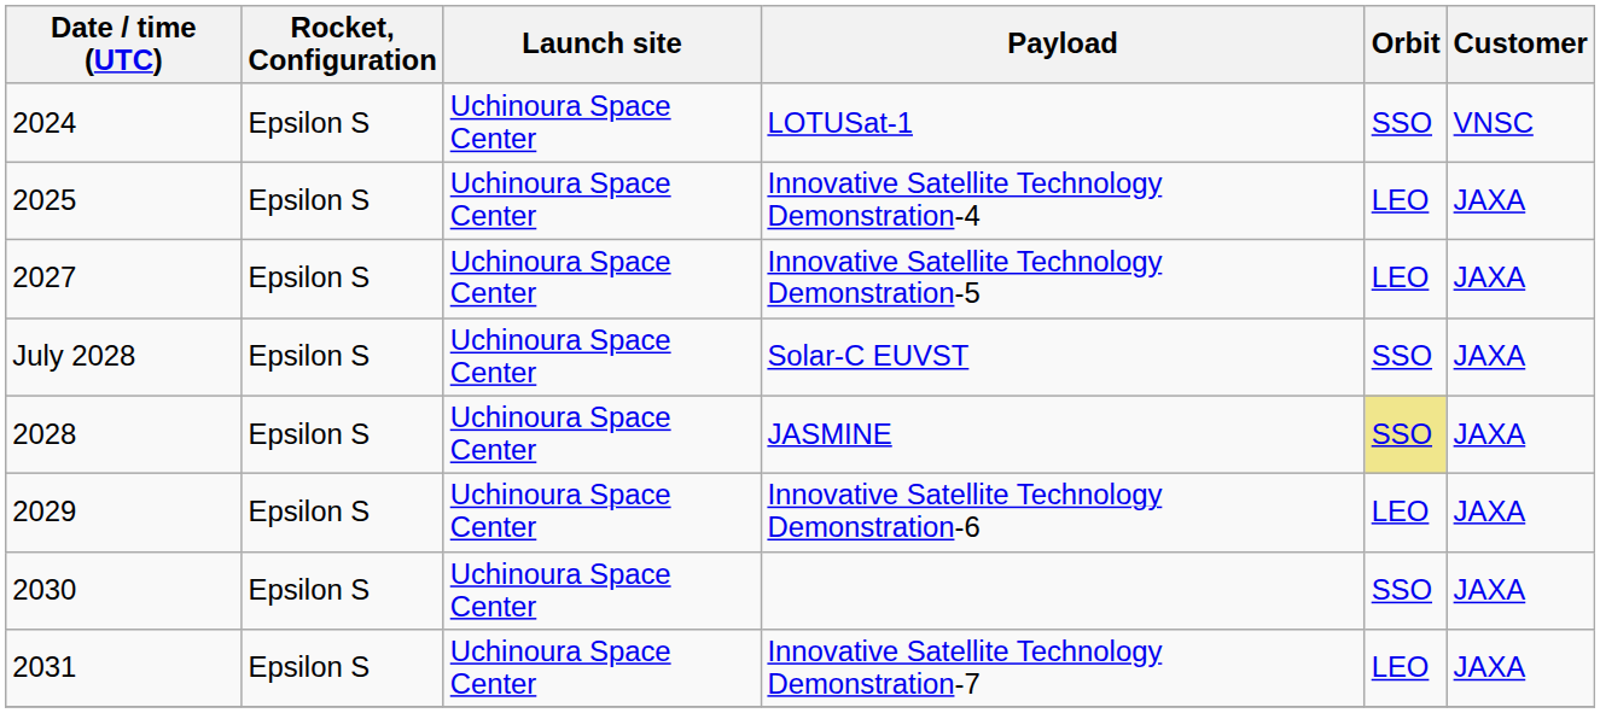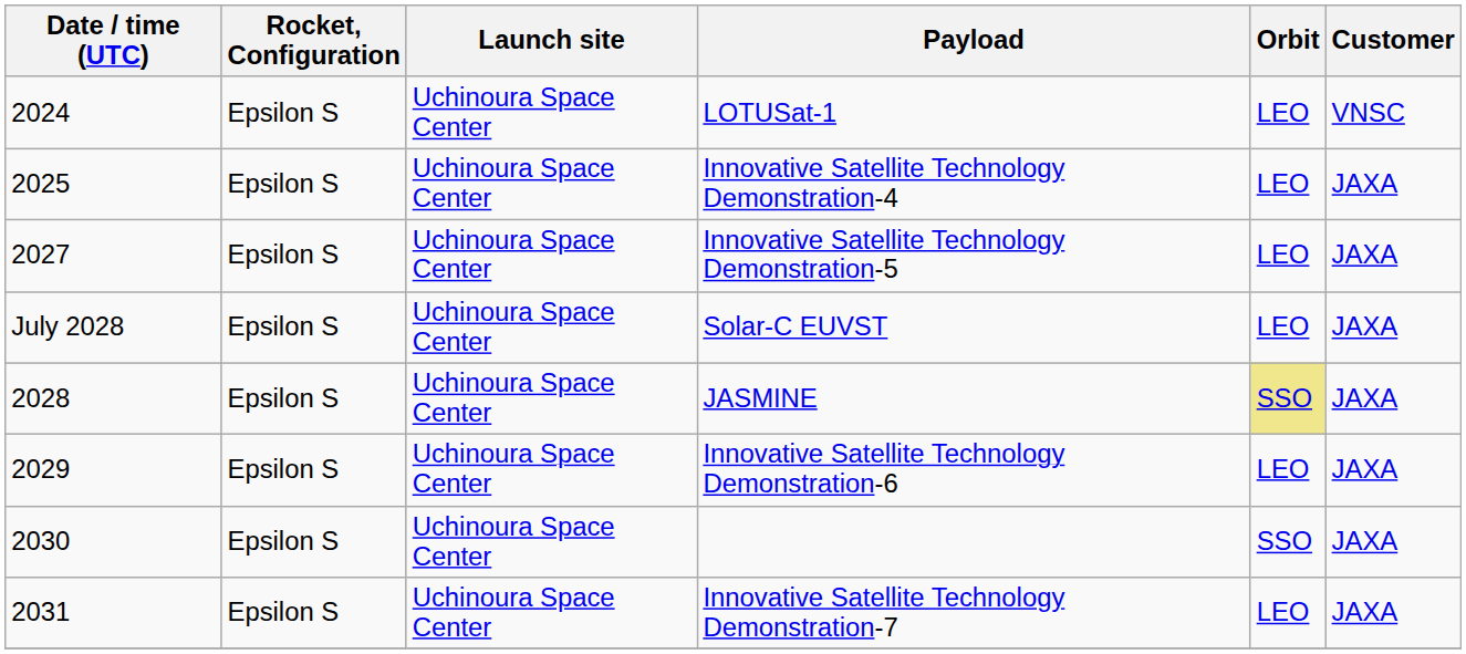LOTUSat-1 | Orbit: SSO -> LEO
Solar-C EUVST | Orbit: SSO -> LEO
